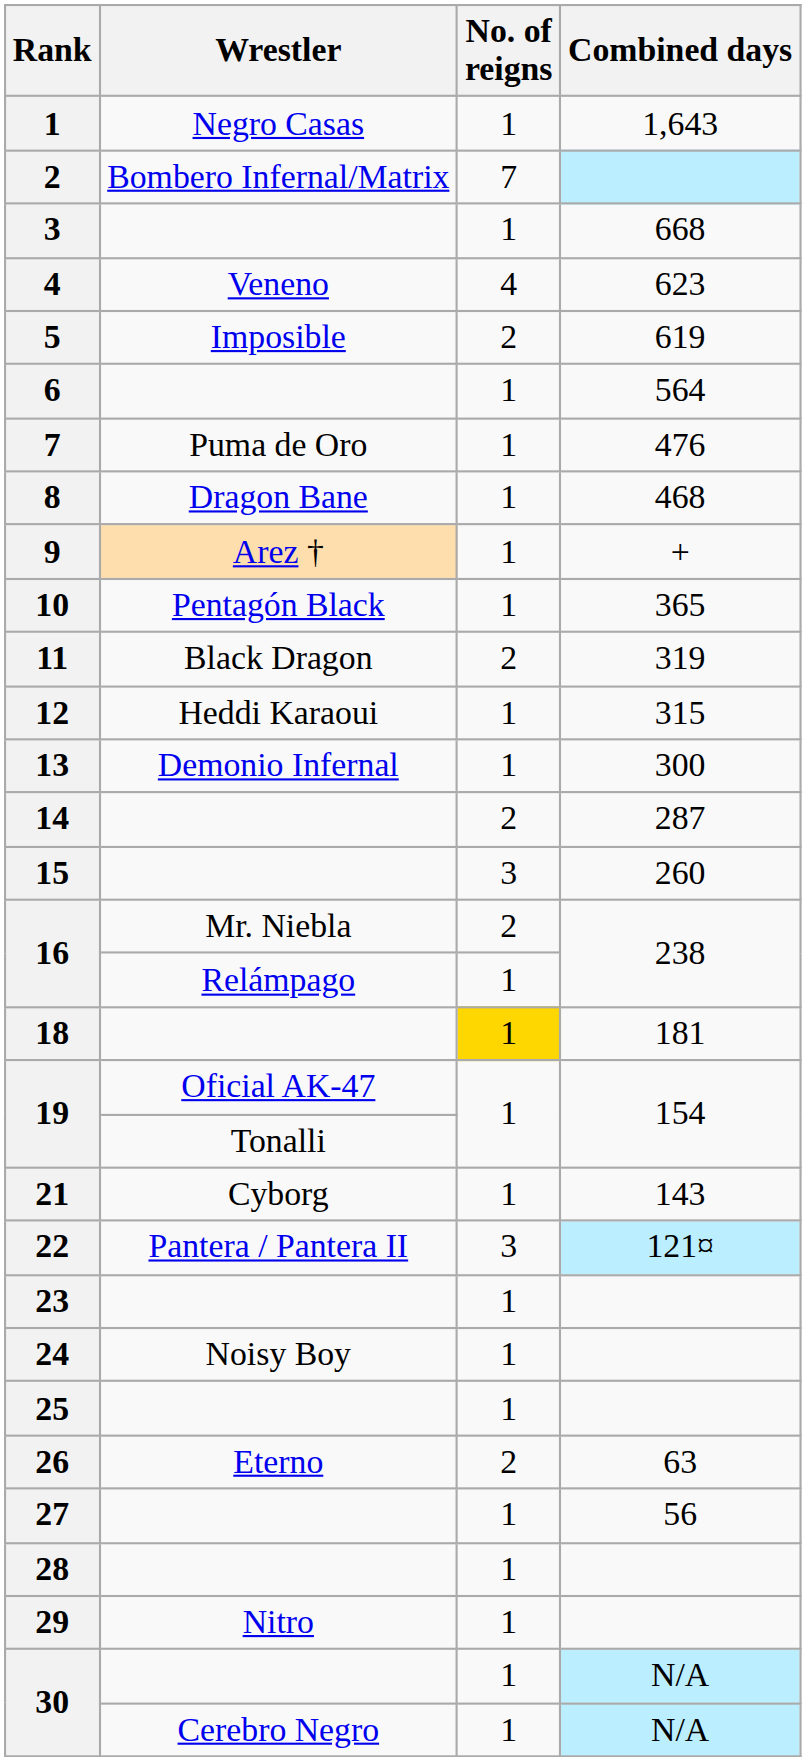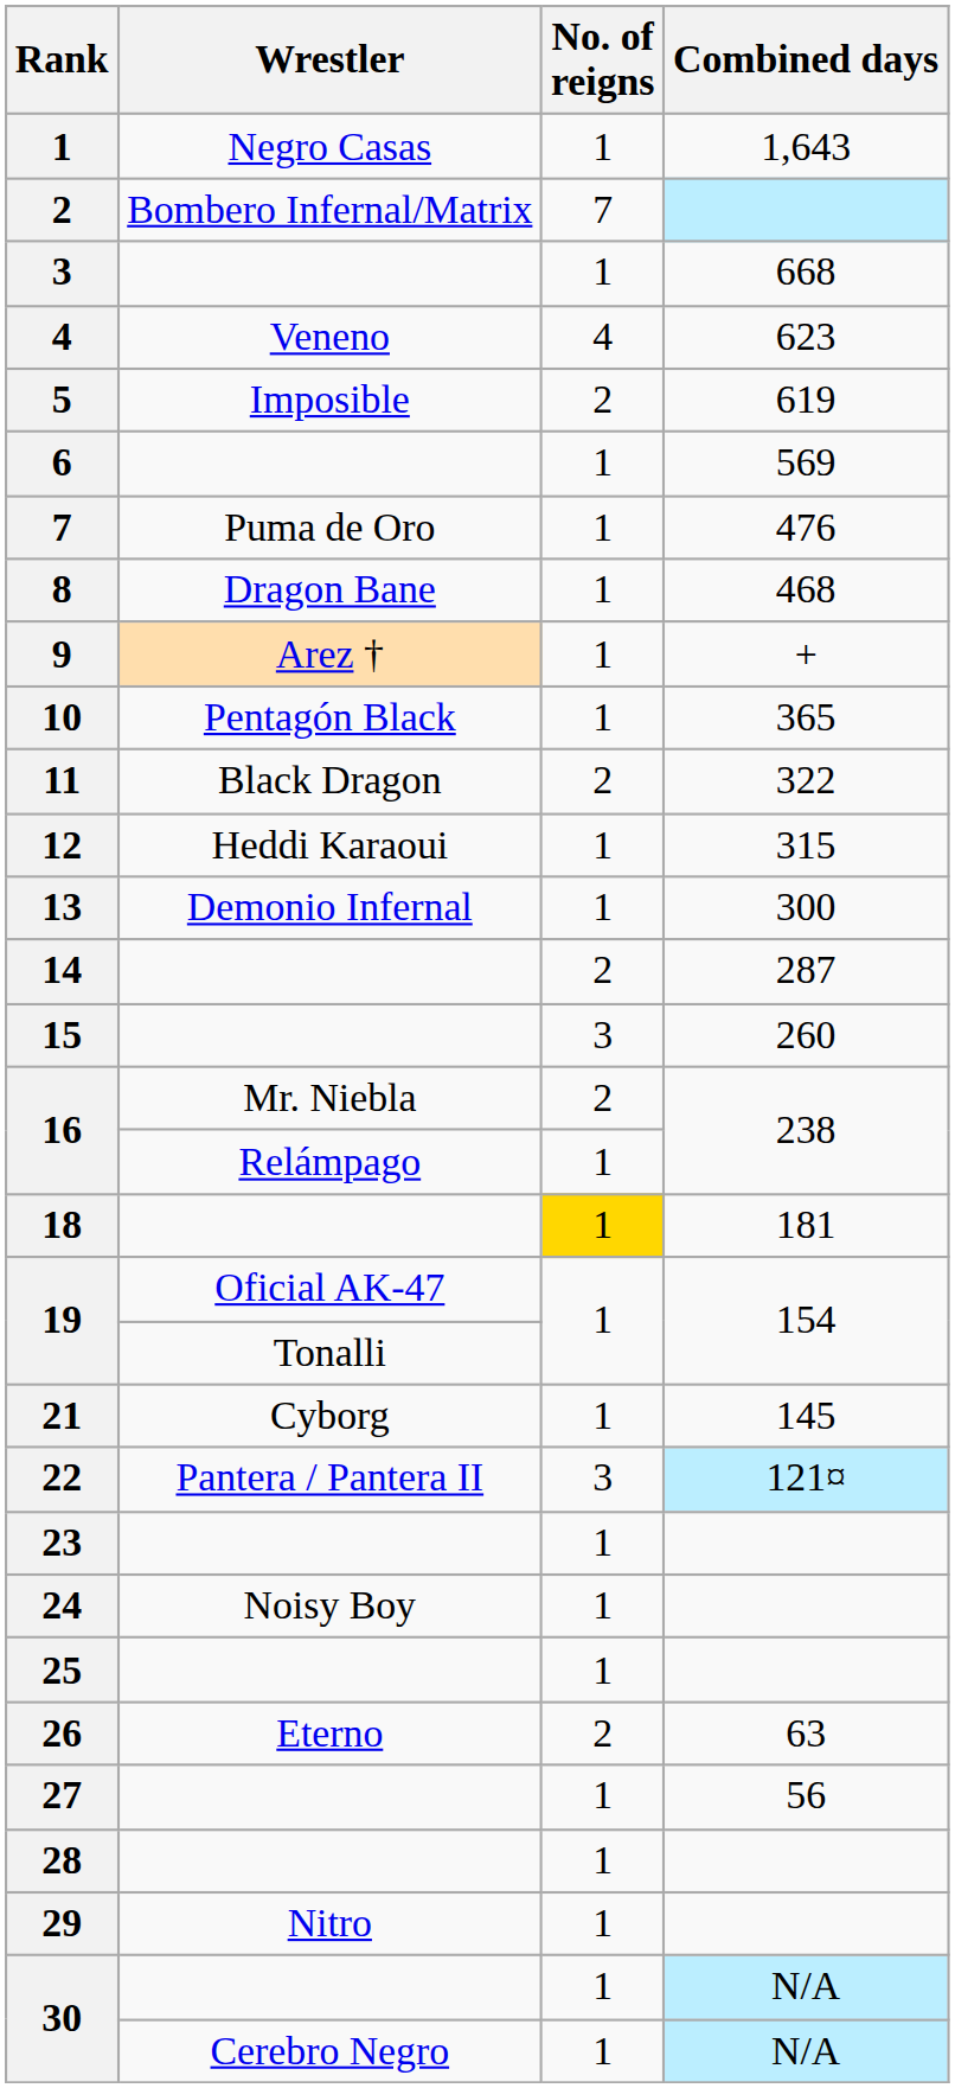6 | Combined days: 564 -> 569
11 | Combined days: 319 -> 322
21 | Combined days: 143 -> 145
